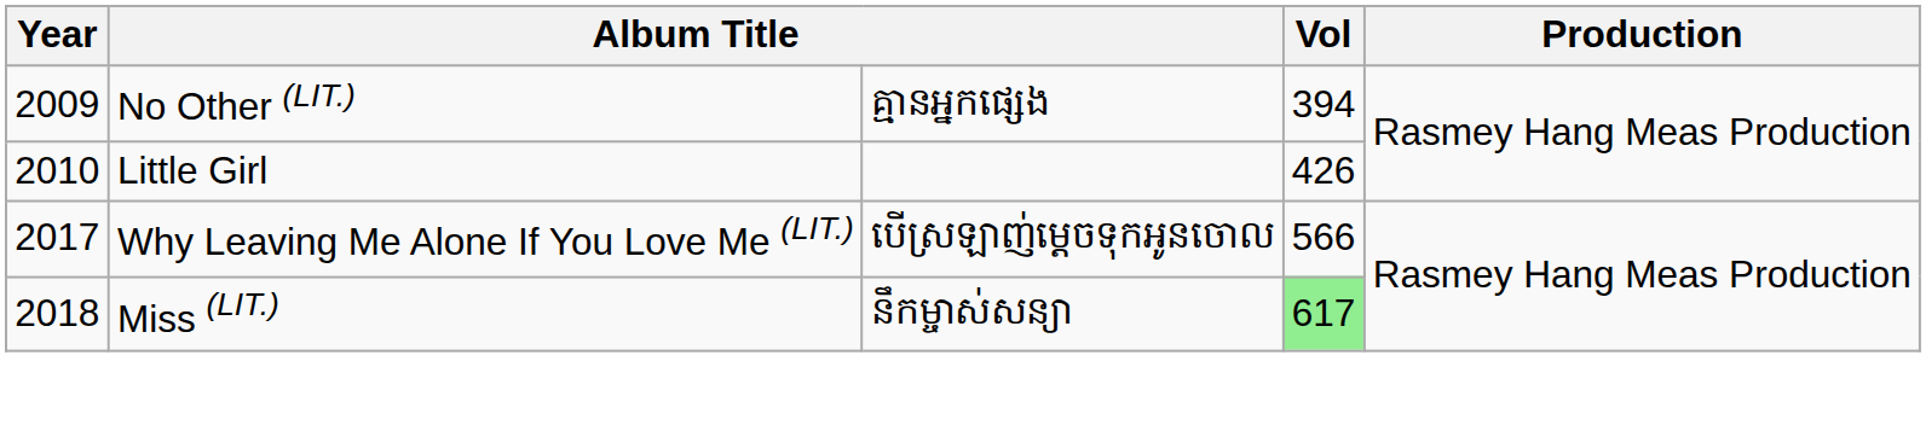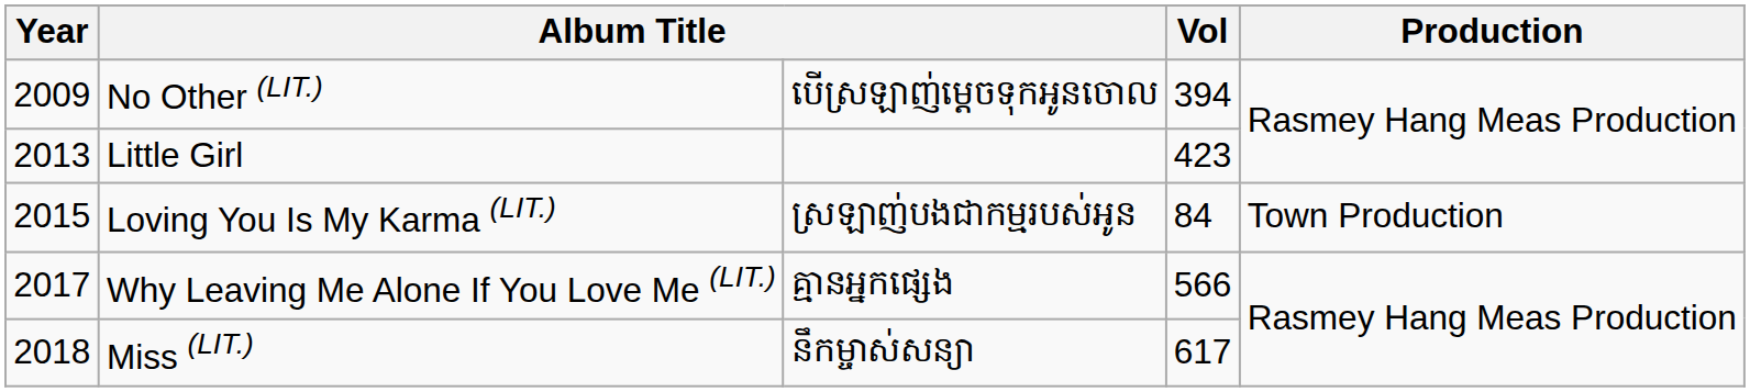No Other (LIT.) | column 3: គ្មានអ្នកផ្សេង -> បើស្រឡាញ់ម្ដេចទុកអូនចោល
Little Girl | Year: 2010 -> 2013
Little Girl | Vol: 426 -> 423
+ row: 2015 | Loving You Is My Karma (LIT.) | ស្រឡាញ់បងជាកម្មរបស់អូន | 84 | Town Production
Why Leaving Me Alone If You Love Me (LIT.) | column 3: បើស្រឡាញ់ម្ដេចទុកអូនចោល -> គ្មានអ្នកផ្សេង
Miss (LIT.) | Vol: lightgreen background -> no background
